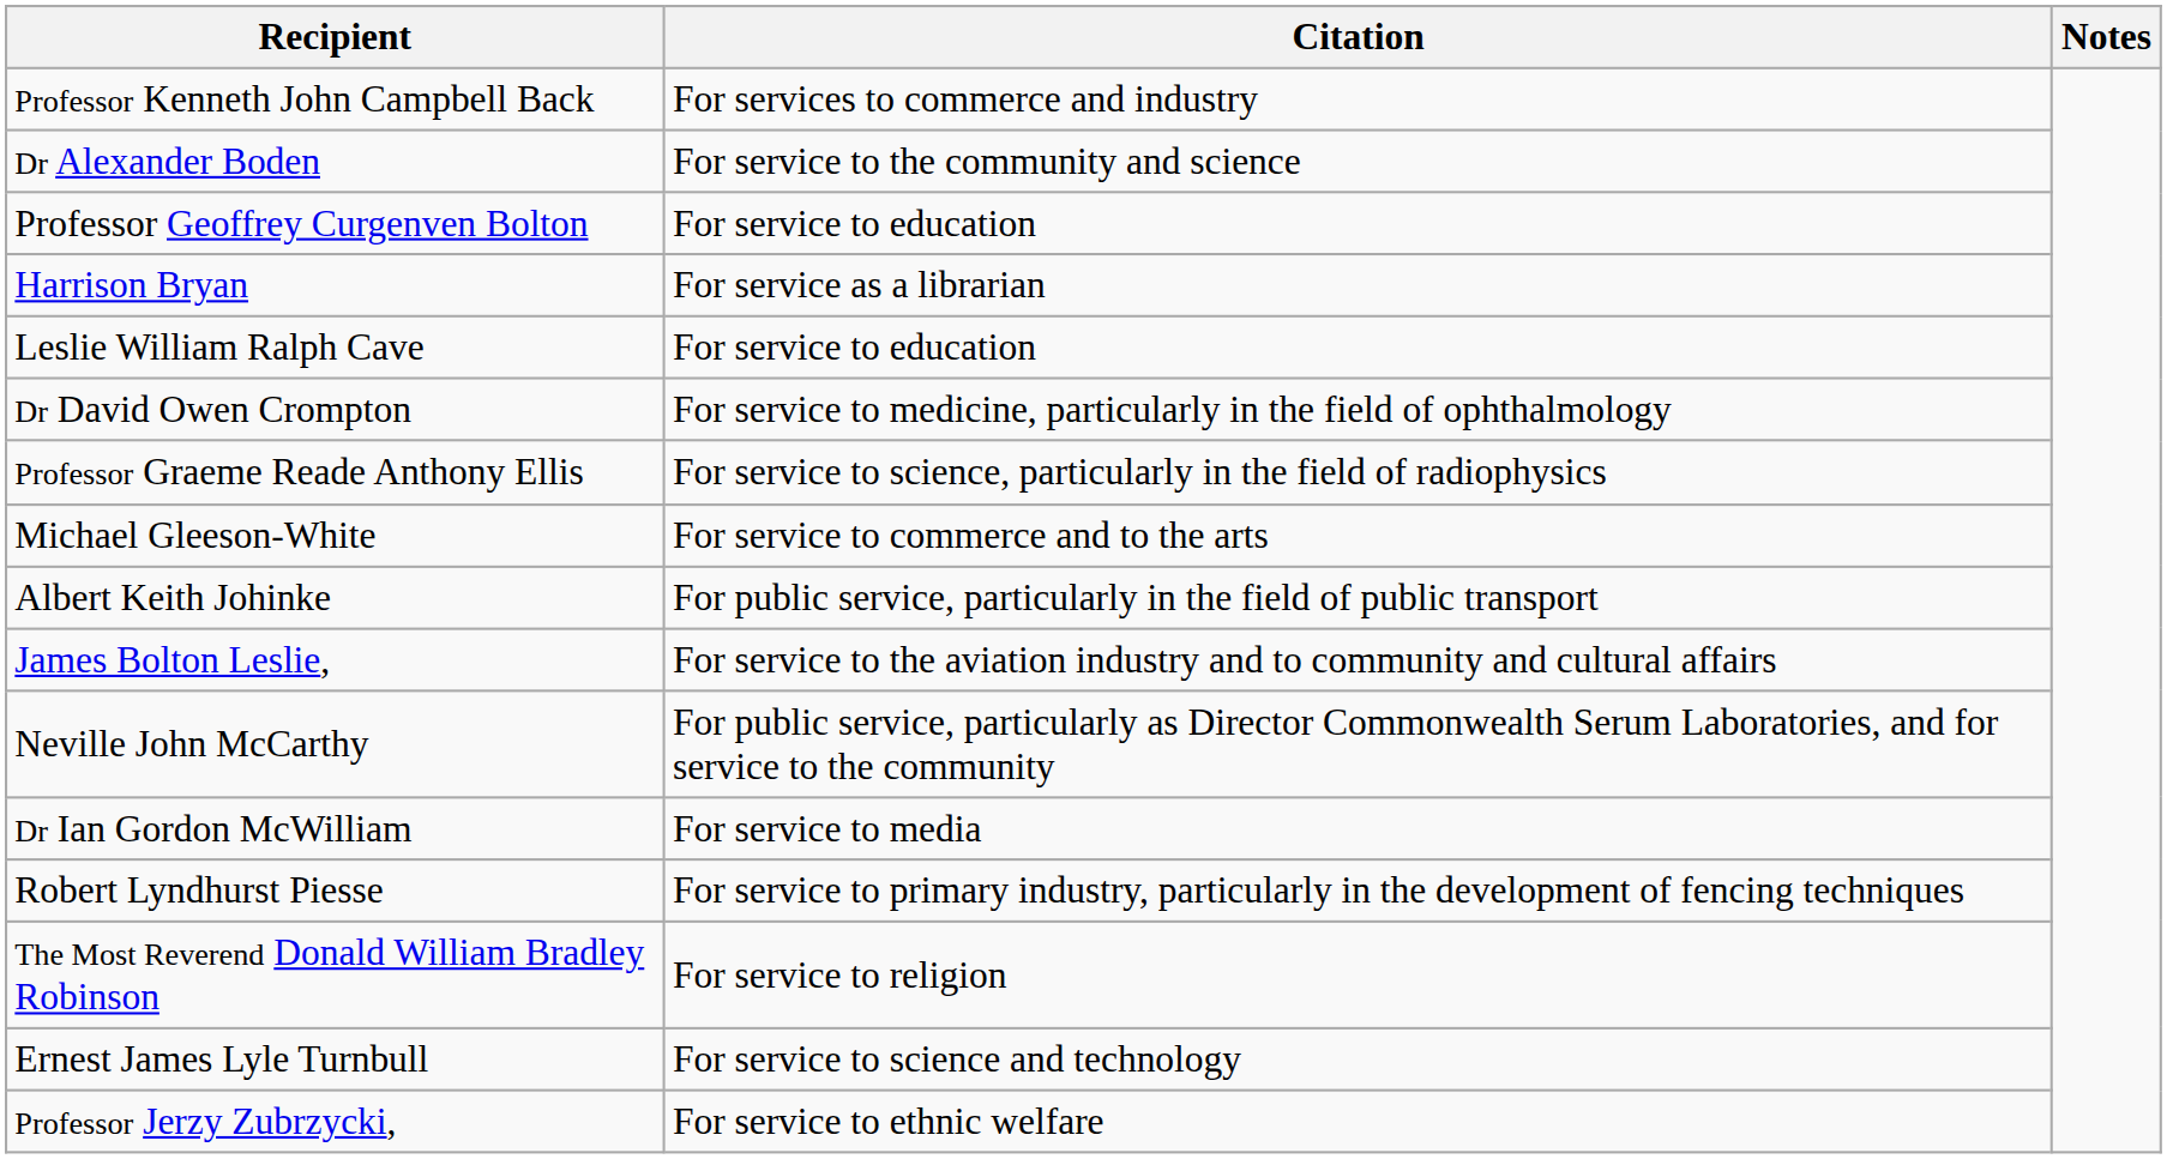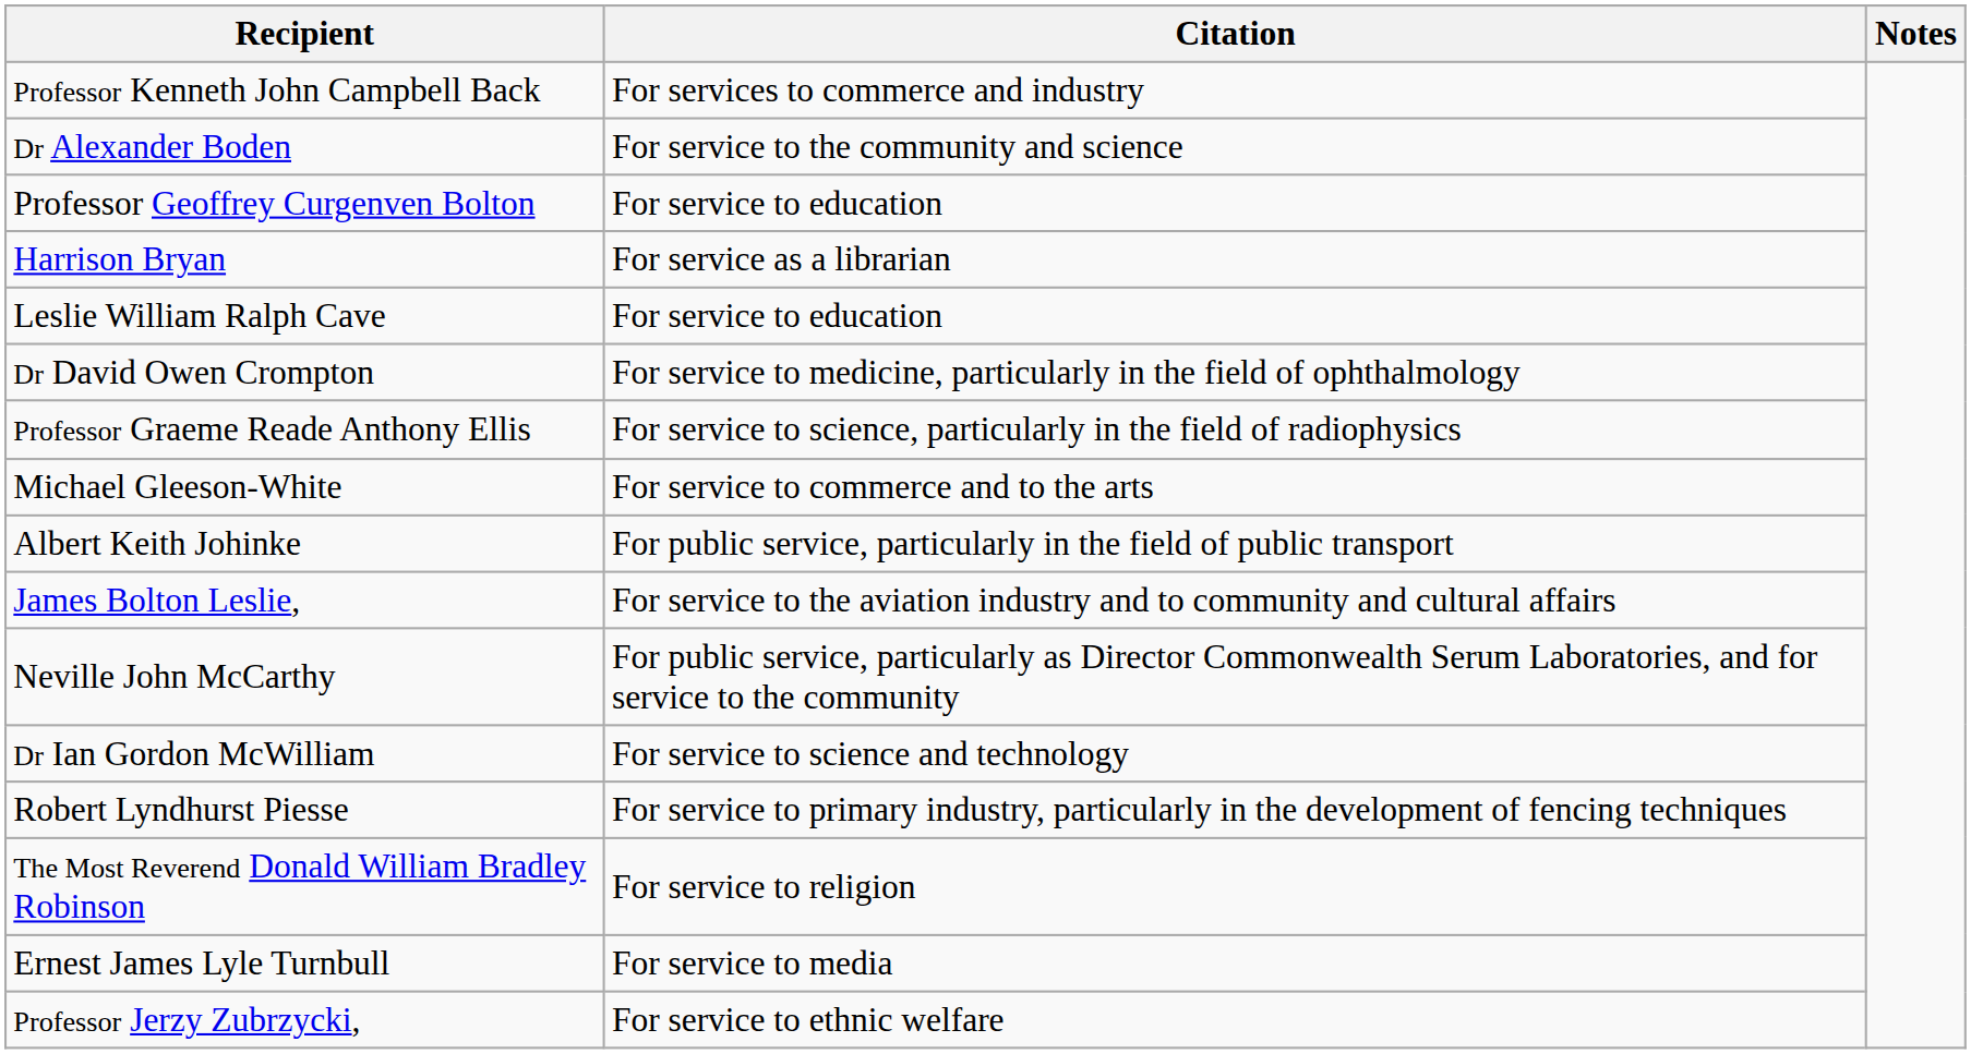Dr Ian Gordon McWilliam | Citation: For service to media -> For service to science and technology
Ernest James Lyle Turnbull | Citation: For service to science and technology -> For service to media
